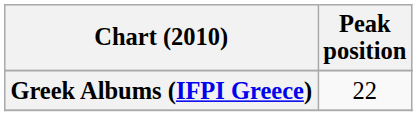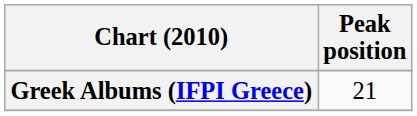Greek Albums (IFPI Greece) | Peak position: 22 -> 21
